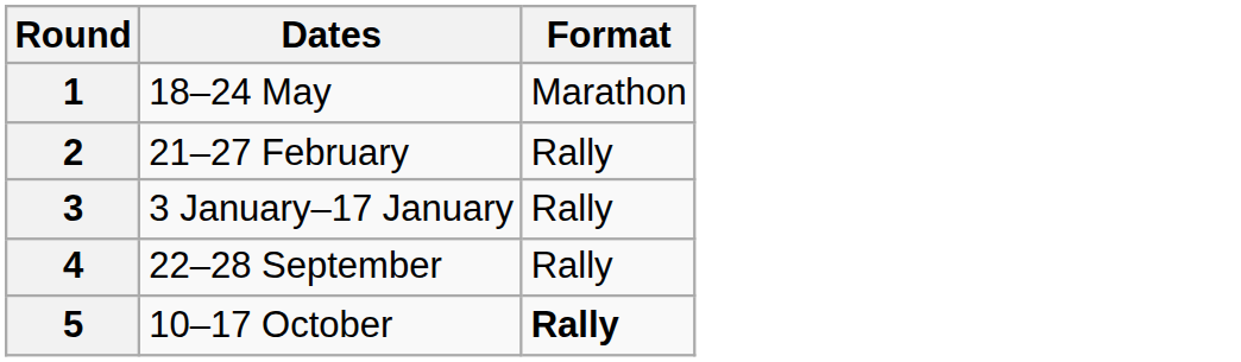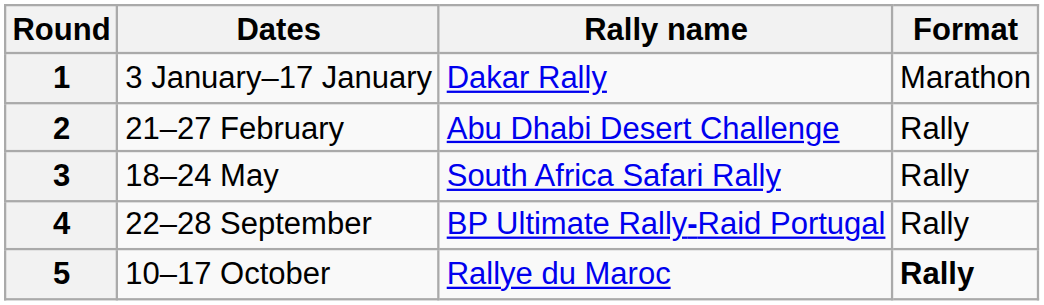+ column: Rally name | Dakar Rally | Abu Dhabi Desert Challenge | South Africa Safari Rally | BP Ultimate Rally-Raid Portugal | Rallye du Maroc
1 | Dates: 18–24 May -> 3 January–17 January
3 | Dates: 3 January–17 January -> 18–24 May
